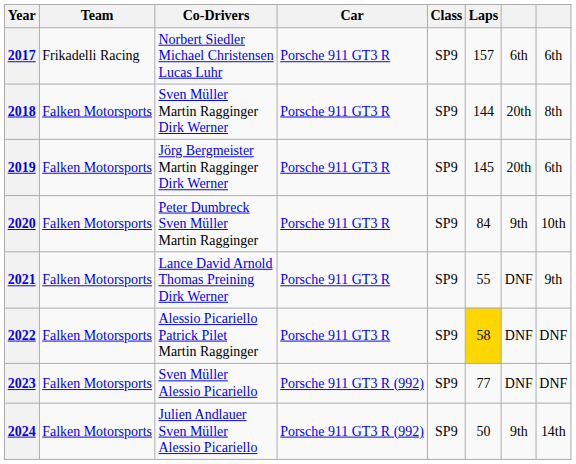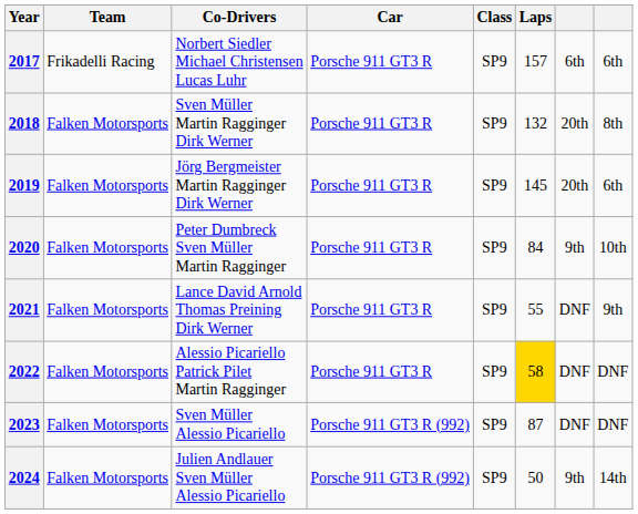2018 | Laps: 144 -> 132
2023 | Laps: 77 -> 87
